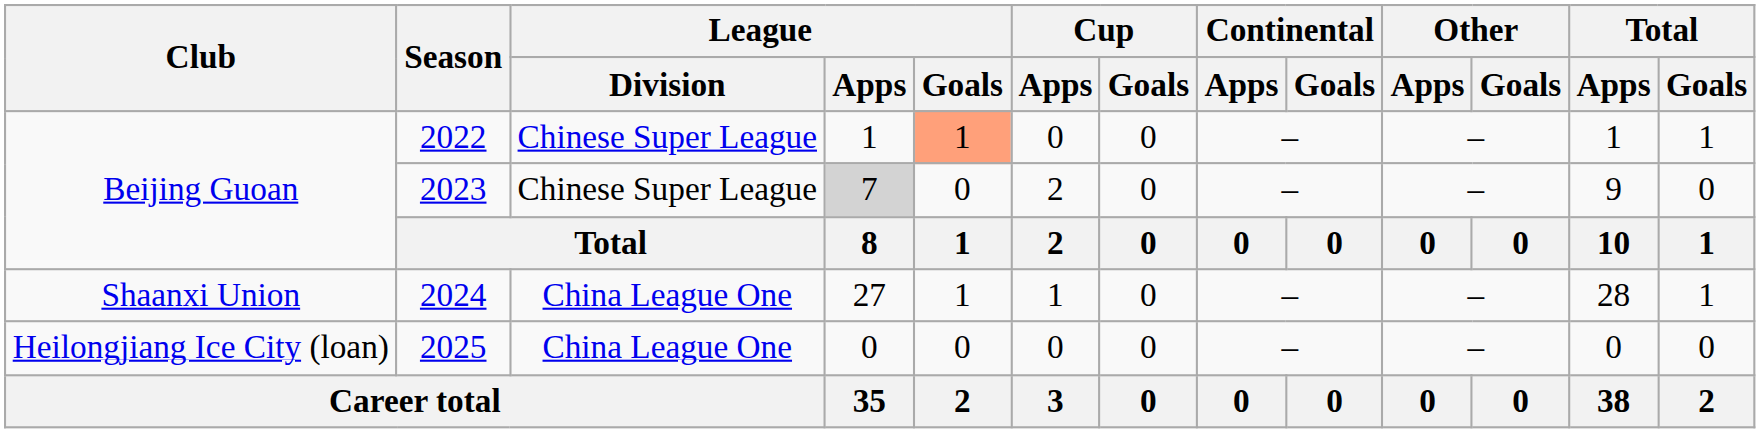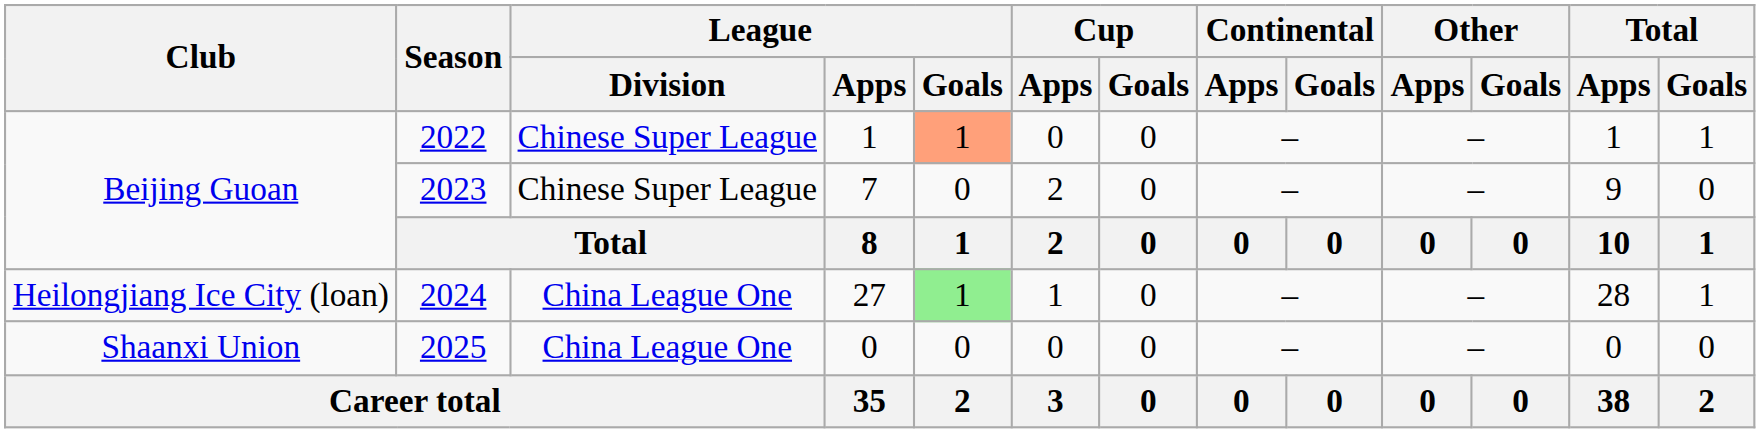2023 | League / Apps: lightgrey background -> no background
2024 | Club: Shaanxi Union -> Heilongjiang Ice City (loan)
2024 | League / Goals: no background -> lightgreen background
2025 | Club: Heilongjiang Ice City (loan) -> Shaanxi Union
